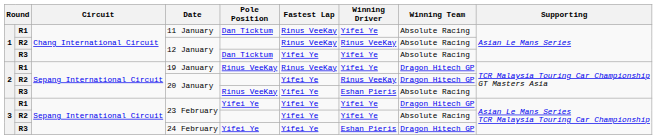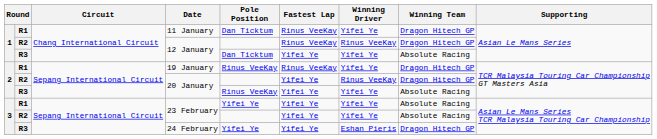11 January | Winning Team: Absolute Racing -> Dragon Hitech GP
R2 / 12 January | Winning Team: Absolute Racing -> Dragon Hitech GP
R3 / 20 January | Winning Driver: Eshan Pieris -> Yifei Ye
R1 / 23 February | Winning Team: Dragon Hitech GP -> Absolute Racing
